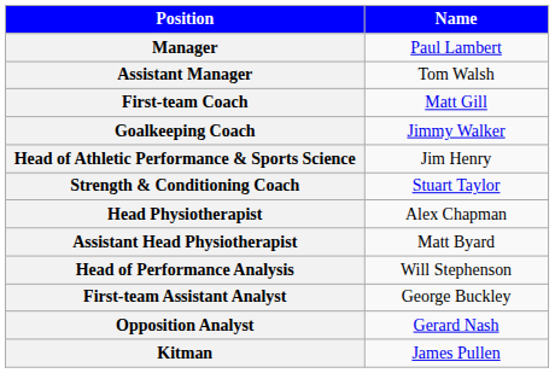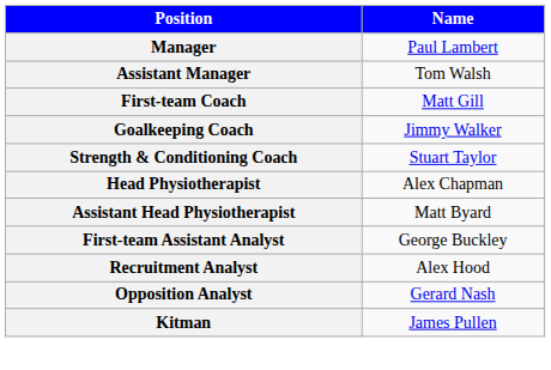- row: Head of Athletic Performance & Sports Science | Jim Henry
- row: Head of Performance Analysis | Will Stephenson
+ row: Recruitment Analyst | Alex Hood
